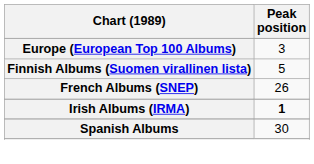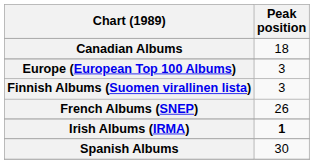+ row: Canadian Albums | 18
Finnish Albums (Suomen virallinen lista) | Peak position: 5 -> 3
